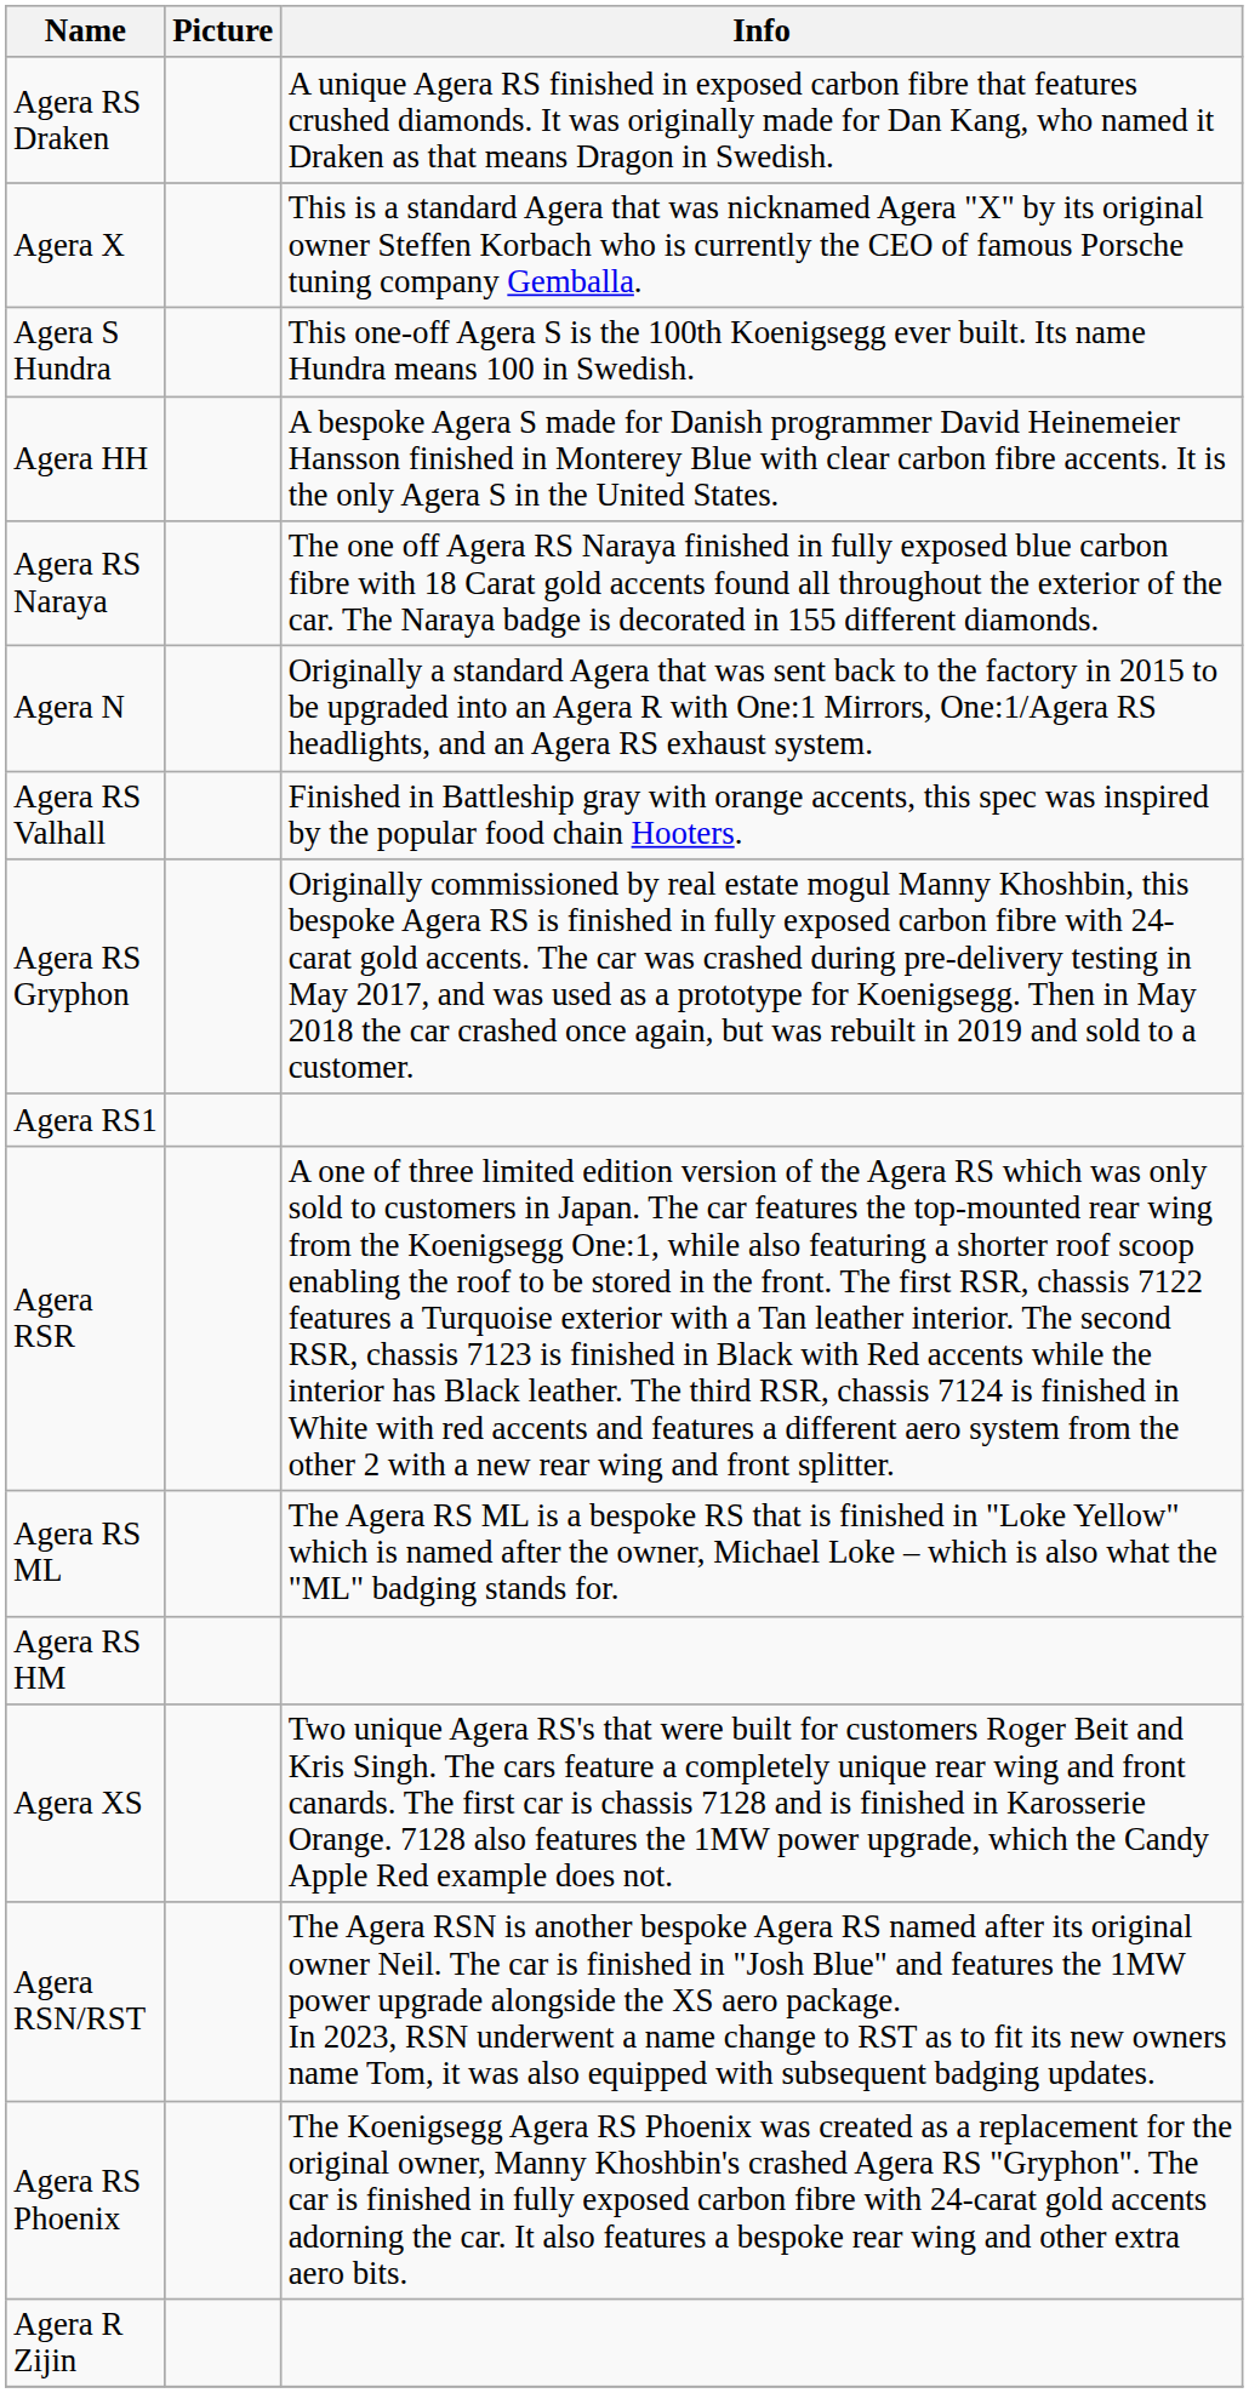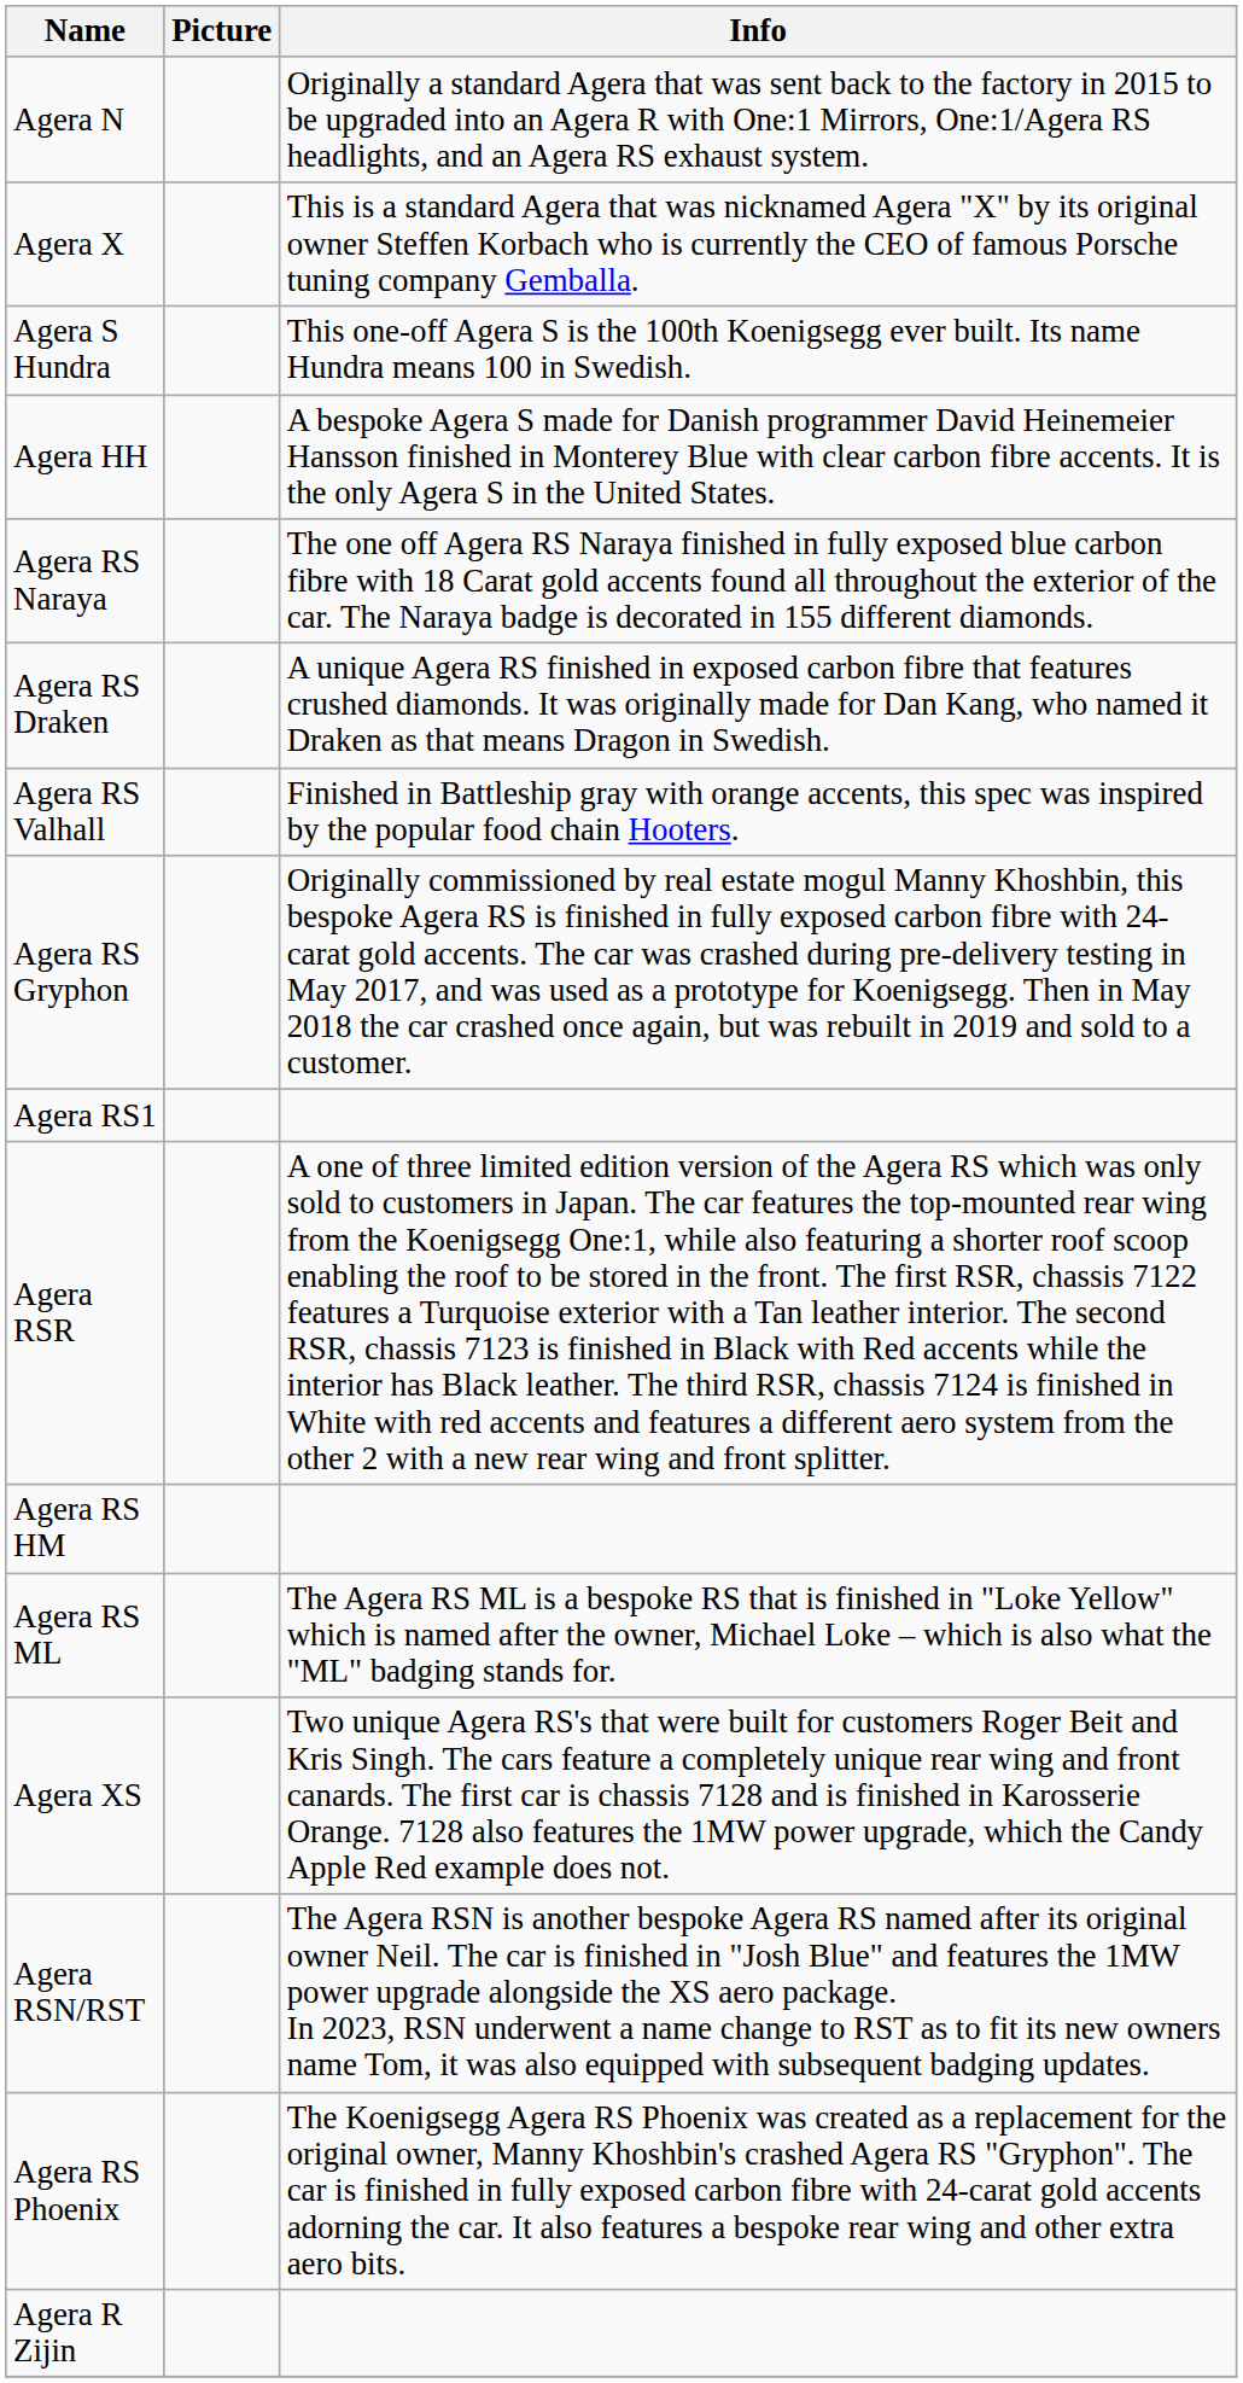rows swapped: Agera N <-> Agera RS Draken
rows swapped: Agera RS ML <-> Agera RS HM
